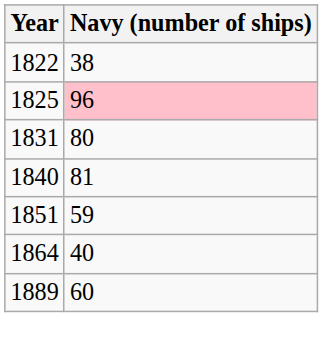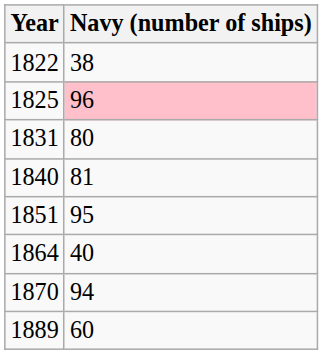1851 | Navy (number of ships): 59 -> 95
+ row: 1870 | 94
